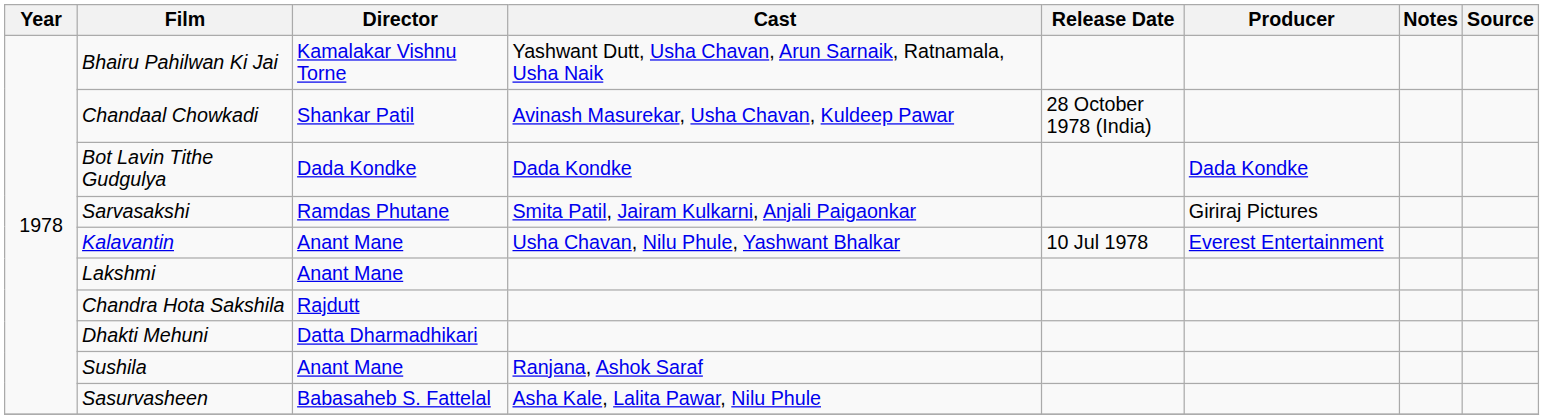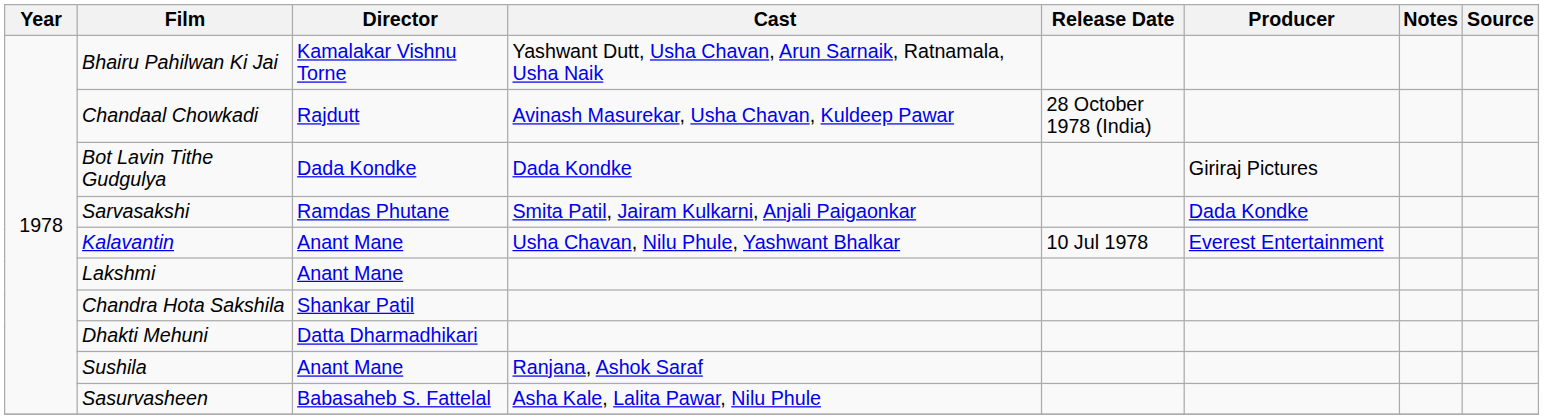Chandaal Chowkadi | Director: Shankar Patil -> Rajdutt
Bot Lavin Tithe Gudgulya | Producer: Dada Kondke -> Giriraj Pictures
Sarvasakshi | Producer: Giriraj Pictures -> Dada Kondke
Chandra Hota Sakshila | Director: Rajdutt -> Shankar Patil
